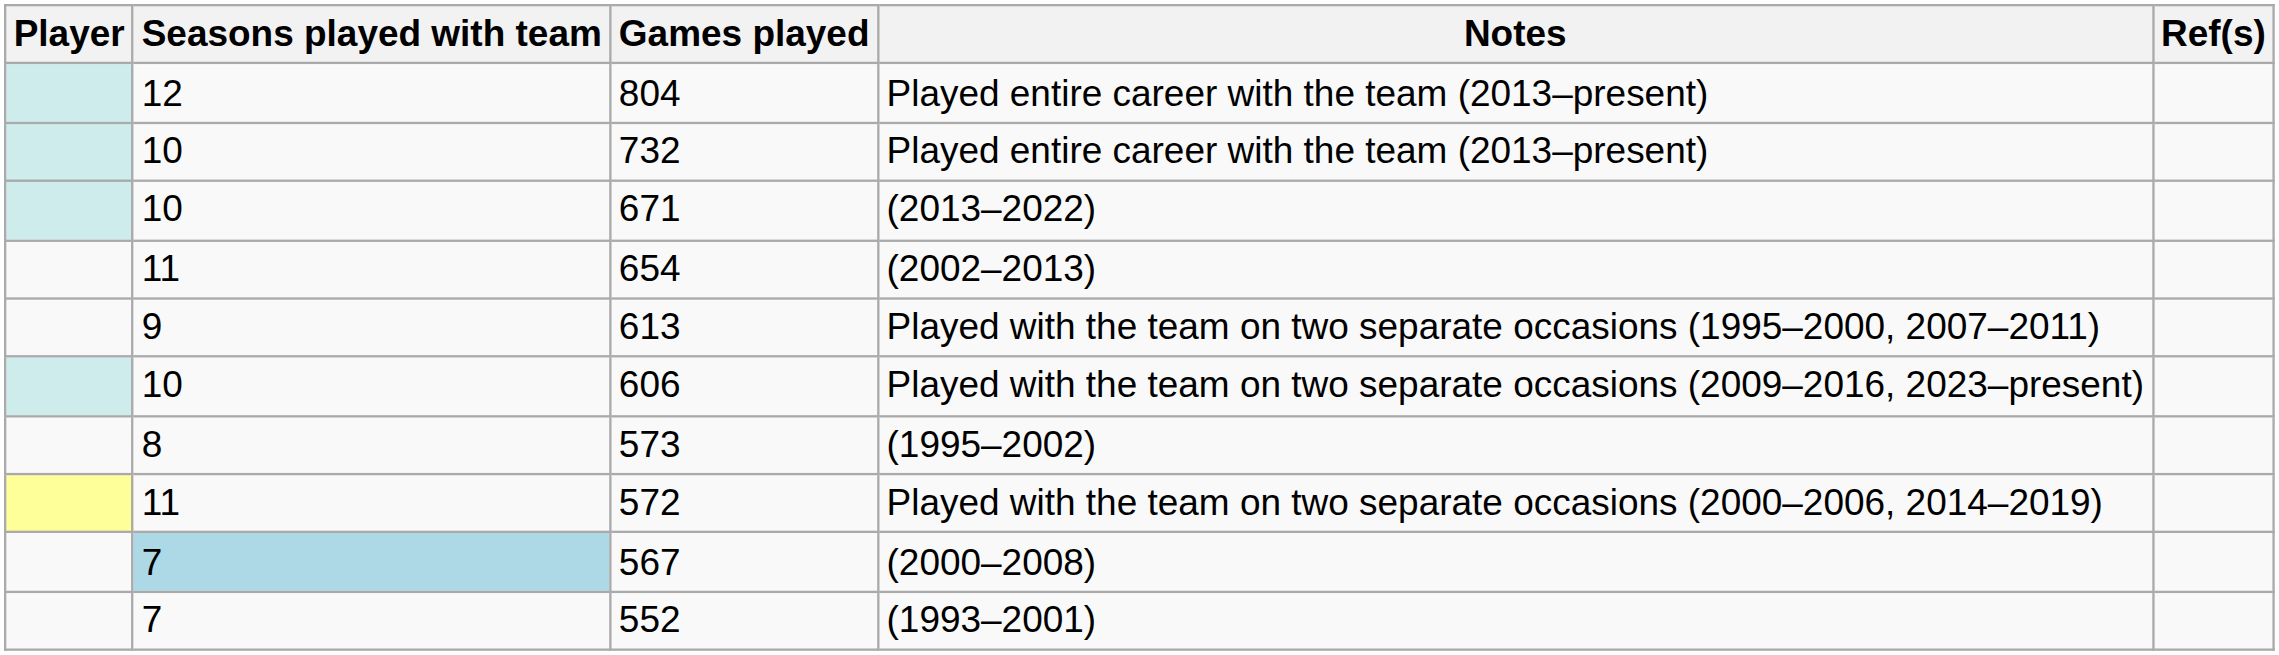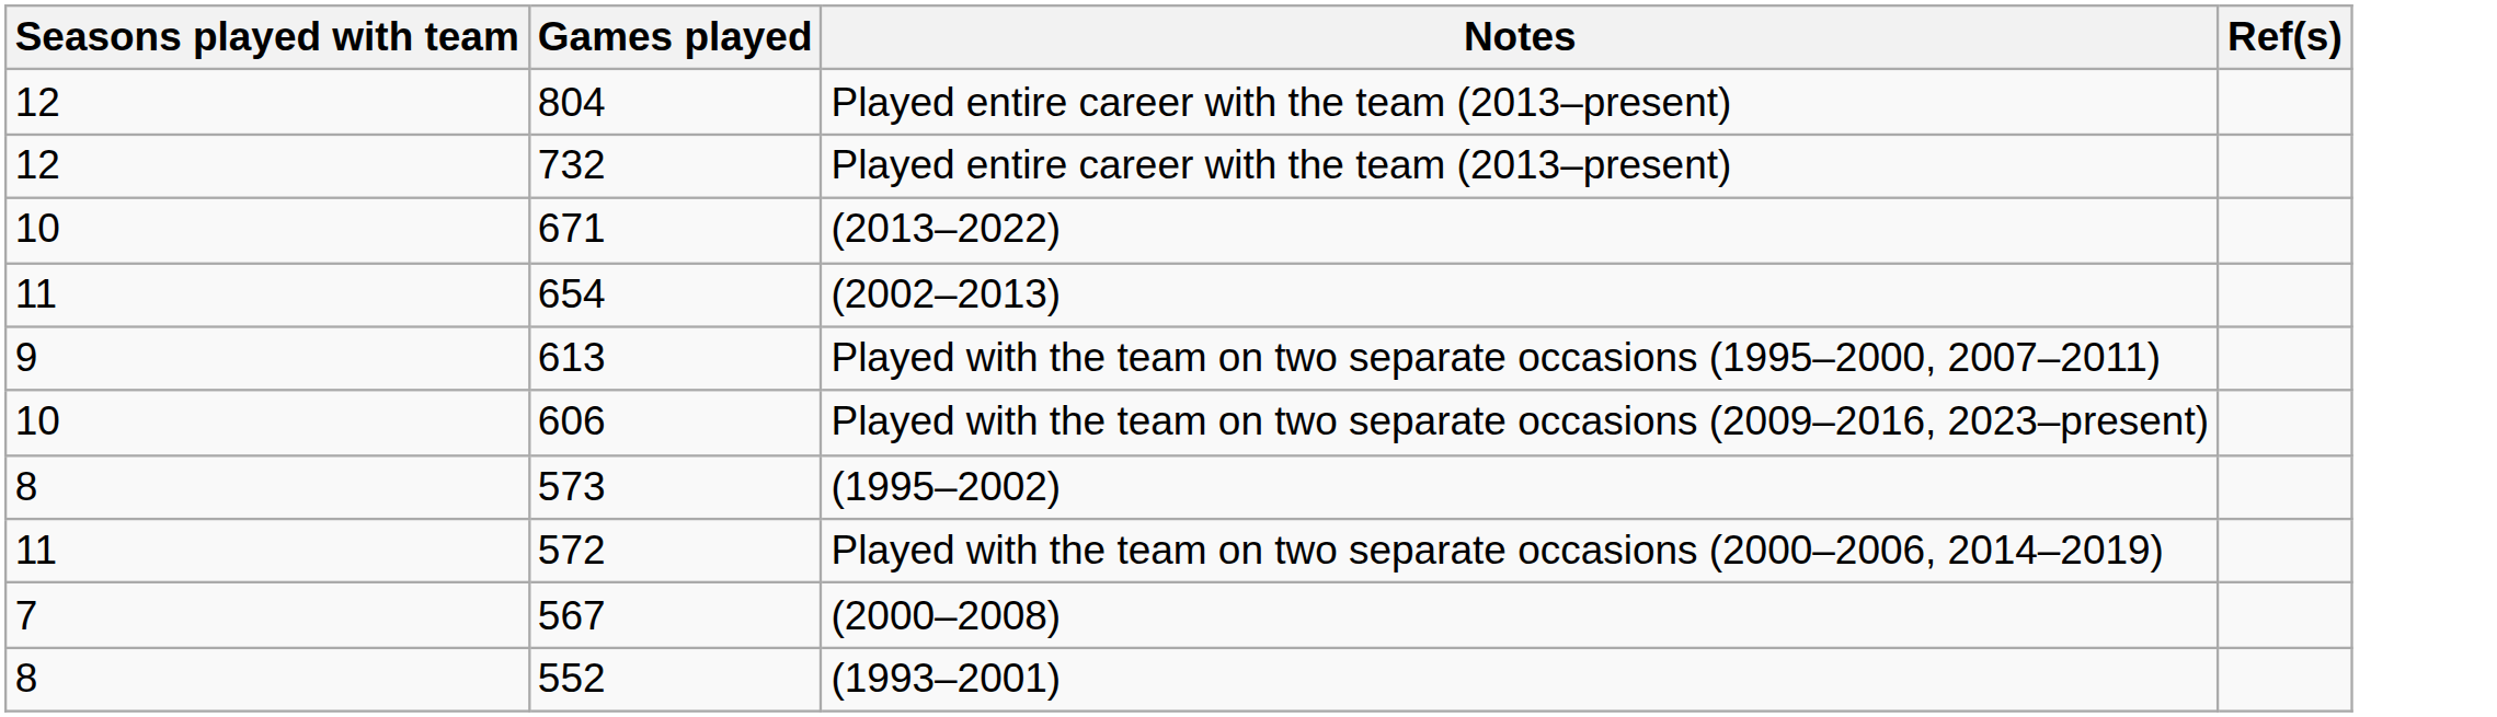- column: Player
732 / Played entire career with the team (2013–present) | Seasons played with team: 10 -> 12
(2000–2008) | Seasons played with team: lightblue background -> no background
(1993–2001) | Seasons played with team: 7 -> 8
